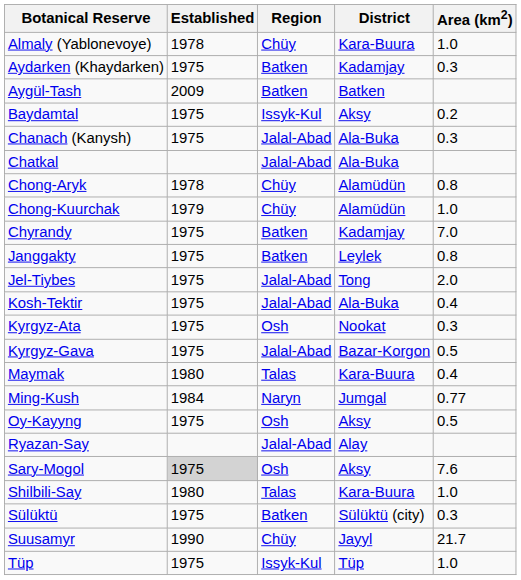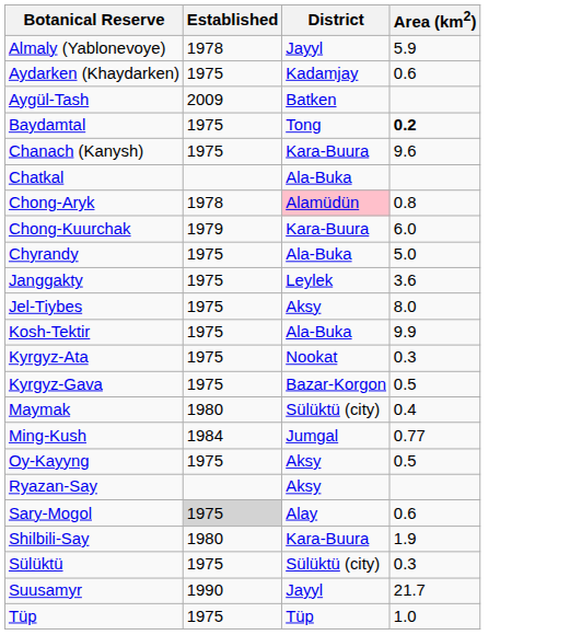- column: Region | Chüy | Batken | Batken | Issyk-Kul | Jalal-Abad | Jalal-Abad | Chüy | Chüy | Batken | Batken | Jalal-Abad | Jalal-Abad | Osh | Jalal-Abad | Talas | Naryn | Osh | Jalal-Abad | Osh | Talas | Batken | Chüy | Issyk-Kul
Almaly (Yablonevoye) | District: Kara-Buura -> Jayyl
Almaly (Yablonevoye) | Area (km2): 1.0 -> 5.9
Aydarken (Khaydarken) | Area (km2): 0.3 -> 0.6
Baydamtal | District: Aksy -> Tong
Baydamtal | Area (km2): normal -> bold
Chanach (Kanysh) | District: Ala-Buka -> Kara-Buura
Chanach (Kanysh) | Area (km2): 0.3 -> 9.6
Chong-Aryk | District: no background -> pink background
Chong-Kuurchak | District: Alamüdün -> Kara-Buura
Chong-Kuurchak | Area (km2): 1.0 -> 6.0
Chyrandy | District: Kadamjay -> Ala-Buka
Chyrandy | Area (km2): 7.0 -> 5.0
Janggakty | Area (km2): 0.8 -> 3.6
Jel-Tiybes | District: Tong -> Aksy
Jel-Tiybes | Area (km2): 2.0 -> 8.0
Kosh-Tektir | Area (km2): 0.4 -> 9.9
Maymak | District: Kara-Buura -> Sülüktü (city)
Ryazan-Say | District: Alay -> Aksy
Sary-Mogol | District: Aksy -> Alay
Sary-Mogol | Area (km2): 7.6 -> 0.6
Shilbili-Say | Area (km2): 1.0 -> 1.9
